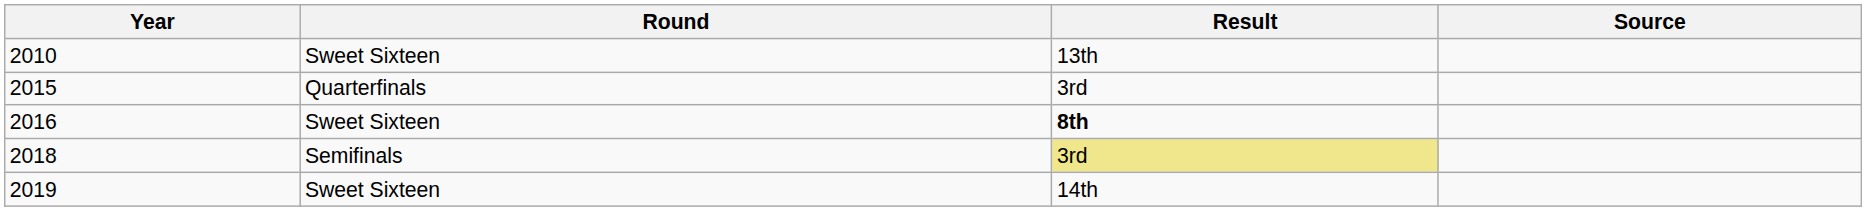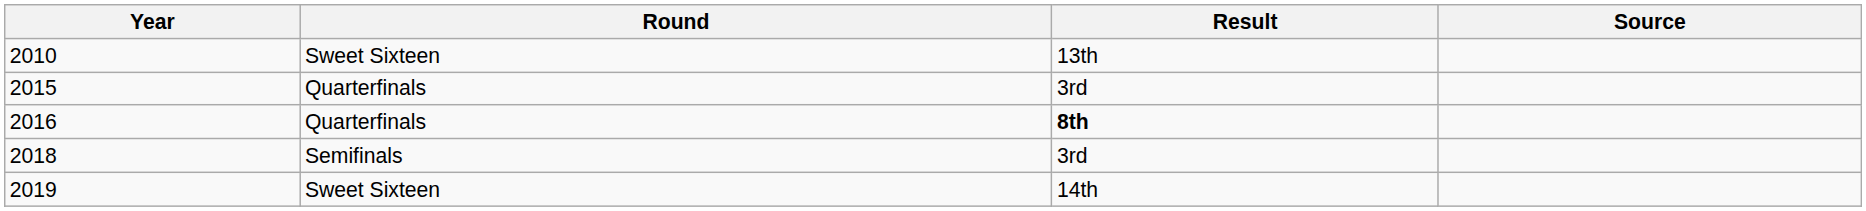2016 | Round: Sweet Sixteen -> Quarterfinals
2018 | Result: khaki background -> no background
